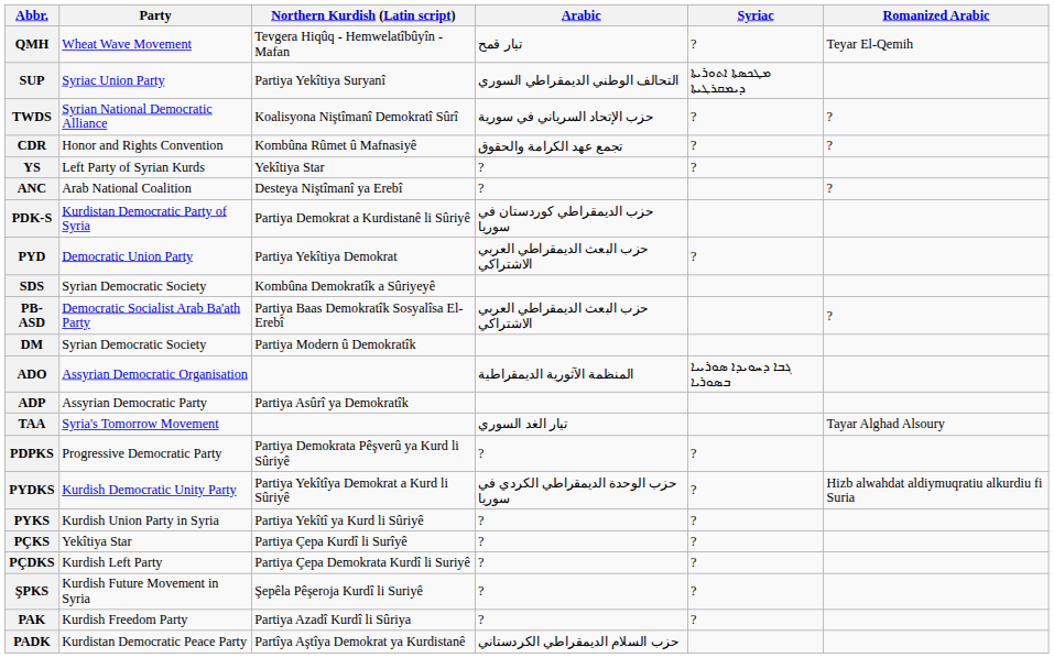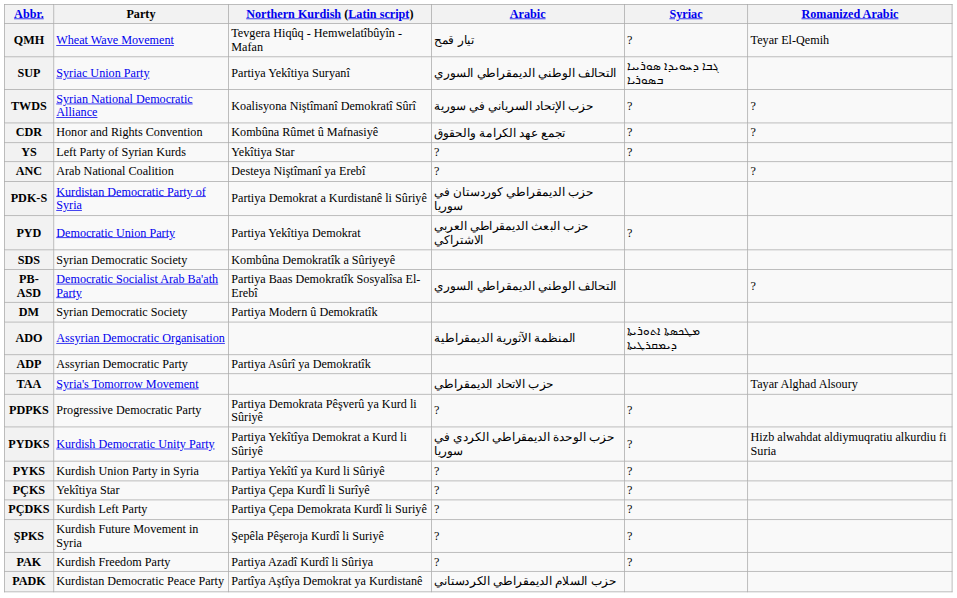SUP | Syriac: ܡܛܟܣܬܐ ܐܬܘܪܝܬܐ ܕܝܡܩܪܛܝܬܐ -> ܓܒܐ ܕܚܘܝܕܐ ܣܘܪܝܝܐ ܒܣܘܪܝܐ
PB-ASD | Arabic: حزب البعث الديمقراطي العربي الاشتراكي -> التحالف الوطني الديمقراطي السوري
ADO | Syriac: ܓܒܐ ܕܚܘܝܕܐ ܣܘܪܝܝܐ ܒܣܘܪܝܐ -> ܡܛܟܣܬܐ ܐܬܘܪܝܬܐ ܕܝܡܩܪܛܝܬܐ
TAA | Arabic: تيار الغد السوري -> حزب الاتحاد الديمقراطي
